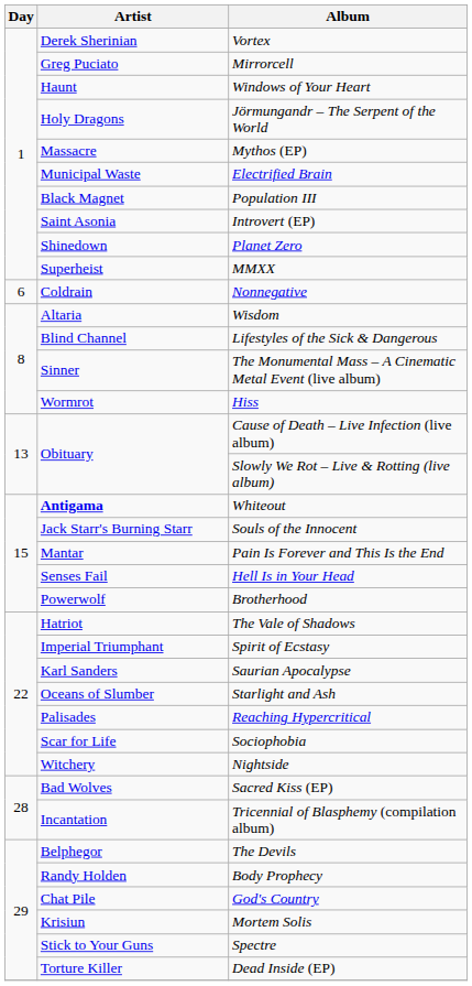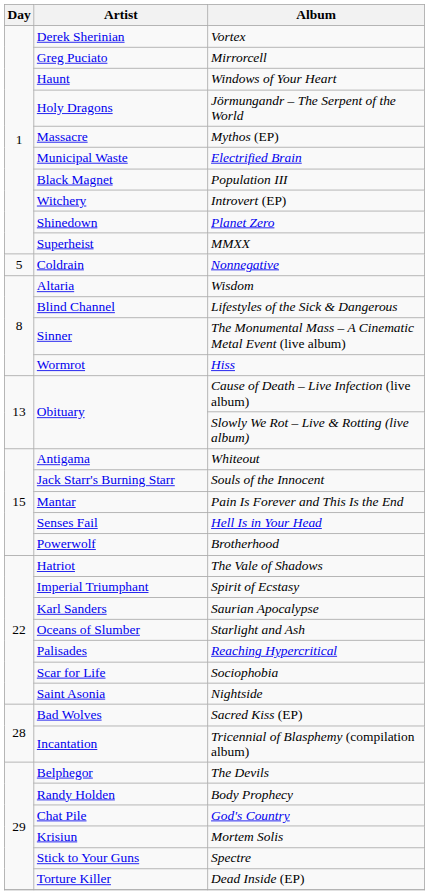Introvert (EP) | Artist: Saint Asonia -> Witchery
Nonnegative | Day: 6 -> 5
Whiteout | Artist: bold -> normal
Nightside | Artist: Witchery -> Saint Asonia
